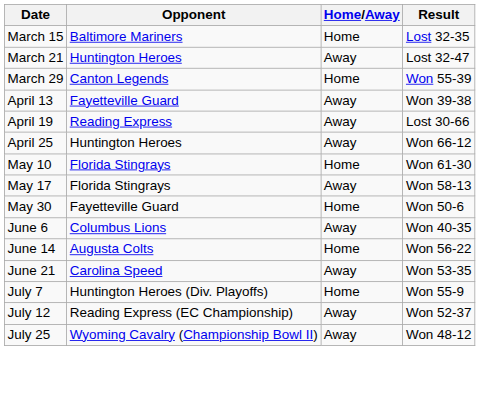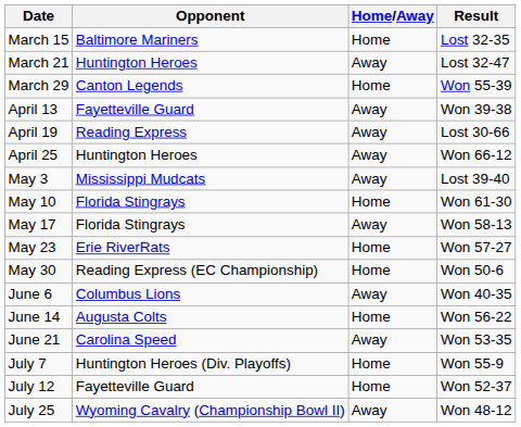+ row: May 3 | Mississippi Mudcats | Away | Lost 39-40
+ row: May 23 | Erie RiverRats | Home | Won 57-27
May 30 | Opponent: Fayetteville Guard -> Reading Express (EC Championship)
July 12 | Opponent: Reading Express (EC Championship) -> Fayetteville Guard
July 12 | Home/Away: Away -> Home
